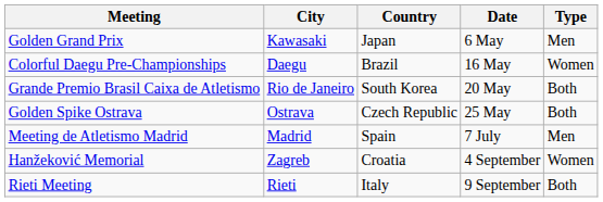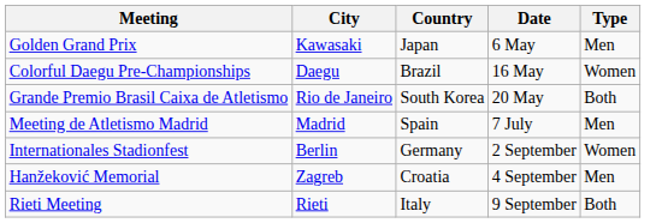- row: Golden Spike Ostrava | Ostrava | Czech Republic | 25 May | Both
+ row: Internationales Stadionfest | Berlin | Germany | 2 September | Women
Hanžeković Memorial | Type: Women -> Men
